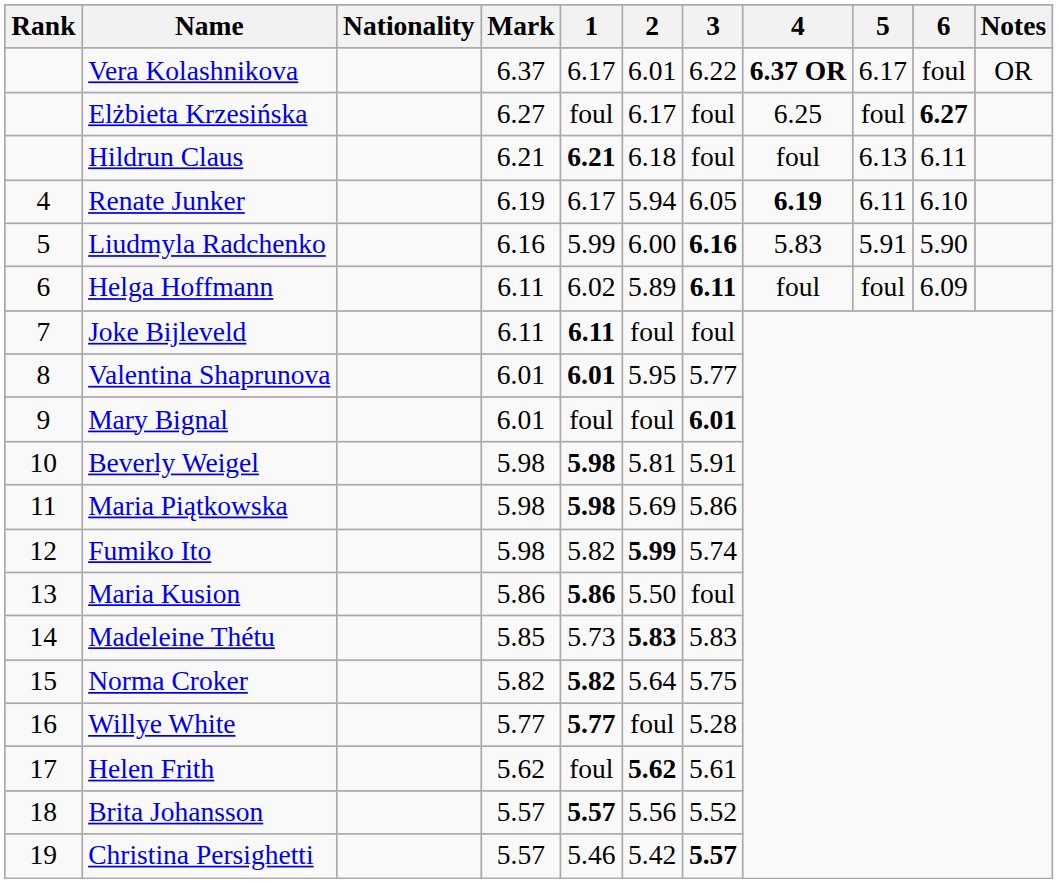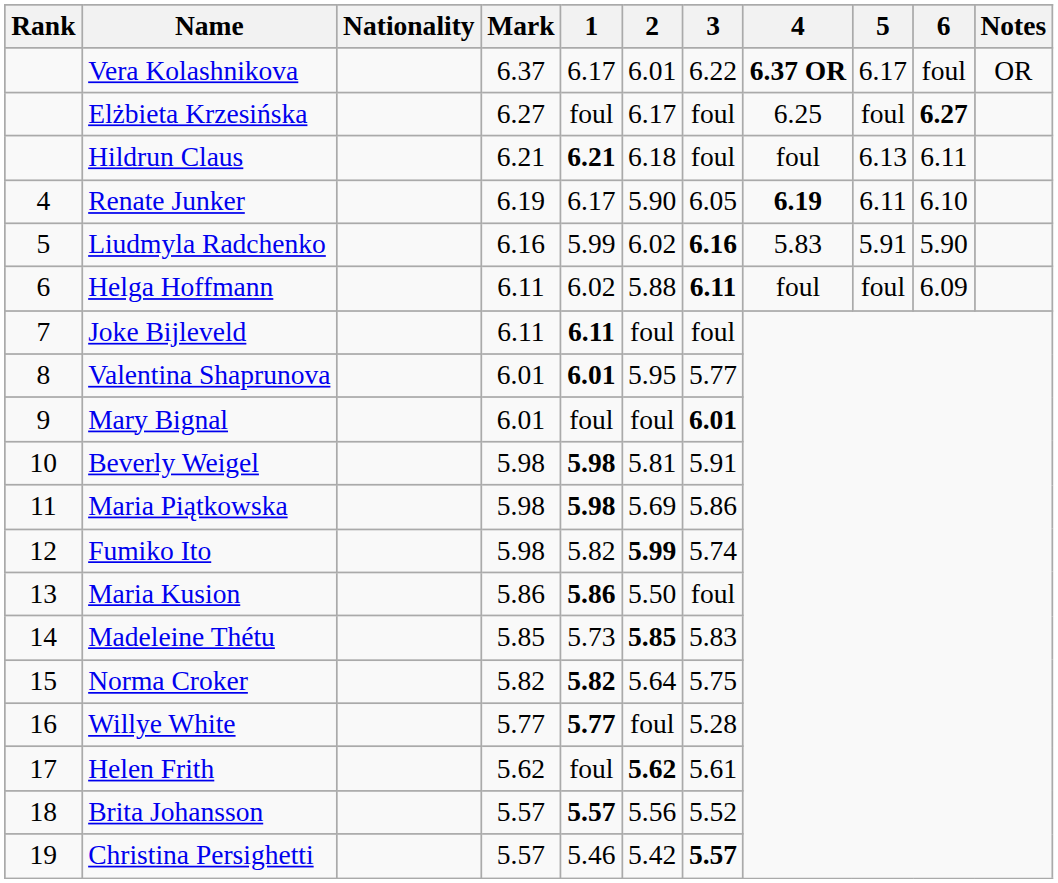Renate Junker | 2: 5.94 -> 5.90
Liudmyla Radchenko | 2: 6.00 -> 6.02
Helga Hoffmann | 2: 5.89 -> 5.88
Madeleine Thétu | 2: 5.83 -> 5.85
